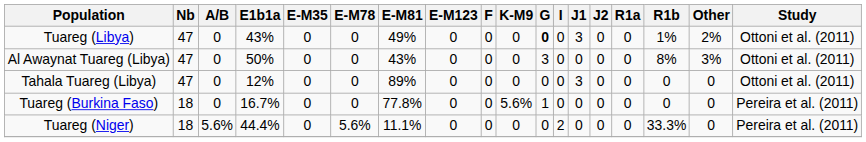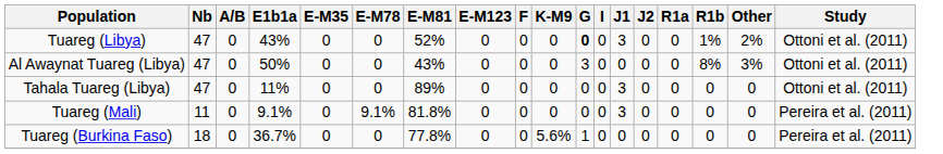Tuareg (Libya) | E-M81: 49% -> 52%
Tahala Tuareg (Libya) | E1b1a: 12% -> 11%
+ row: Tuareg (Mali) | 11 | 0 | 9.1% | 0 | 9.1% | 81.8% | 0 | 0 | 0 | 0 | 0 | 3 | 0 | 0 | 0 | 0 | Pereira et al. (2011)
Tuareg (Burkina Faso) | E1b1a: 16.7% -> 36.7%
- row: Tuareg (Niger) | 18 | 5.6% | 44.4% | 0 | 5.6% | 11.1% | 0 | 0 | 0 | 0 | 2 | 0 | 0 | 0 | 33.3% | 0 | Pereira et al. (2011)
